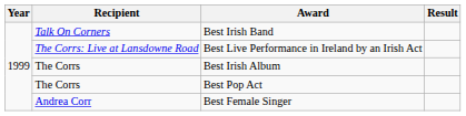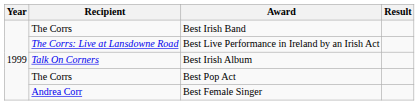Best Irish Band | Recipient: Talk On Corners -> The Corrs
Best Irish Album | Recipient: The Corrs -> Talk On Corners
